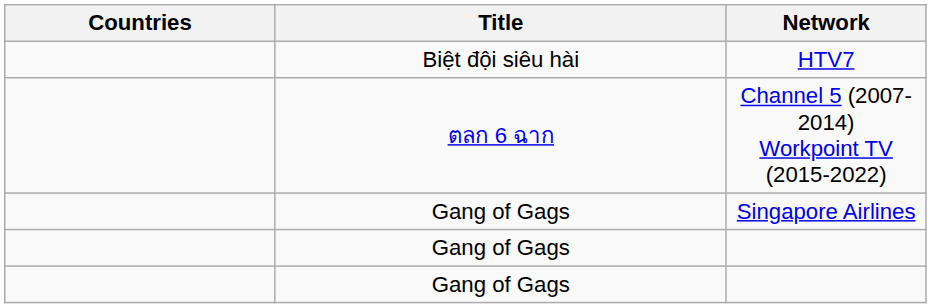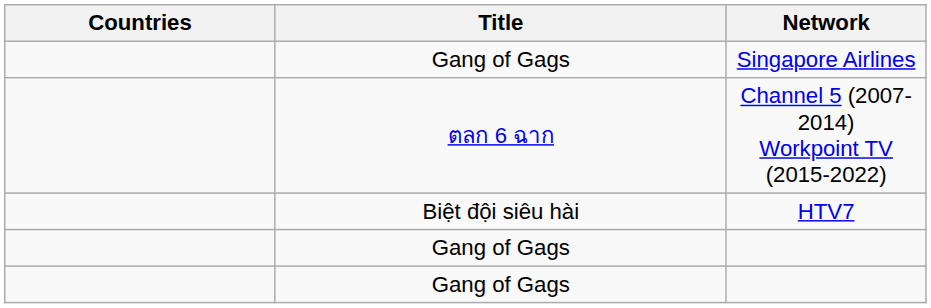rows swapped: Singapore Airlines <-> HTV7
